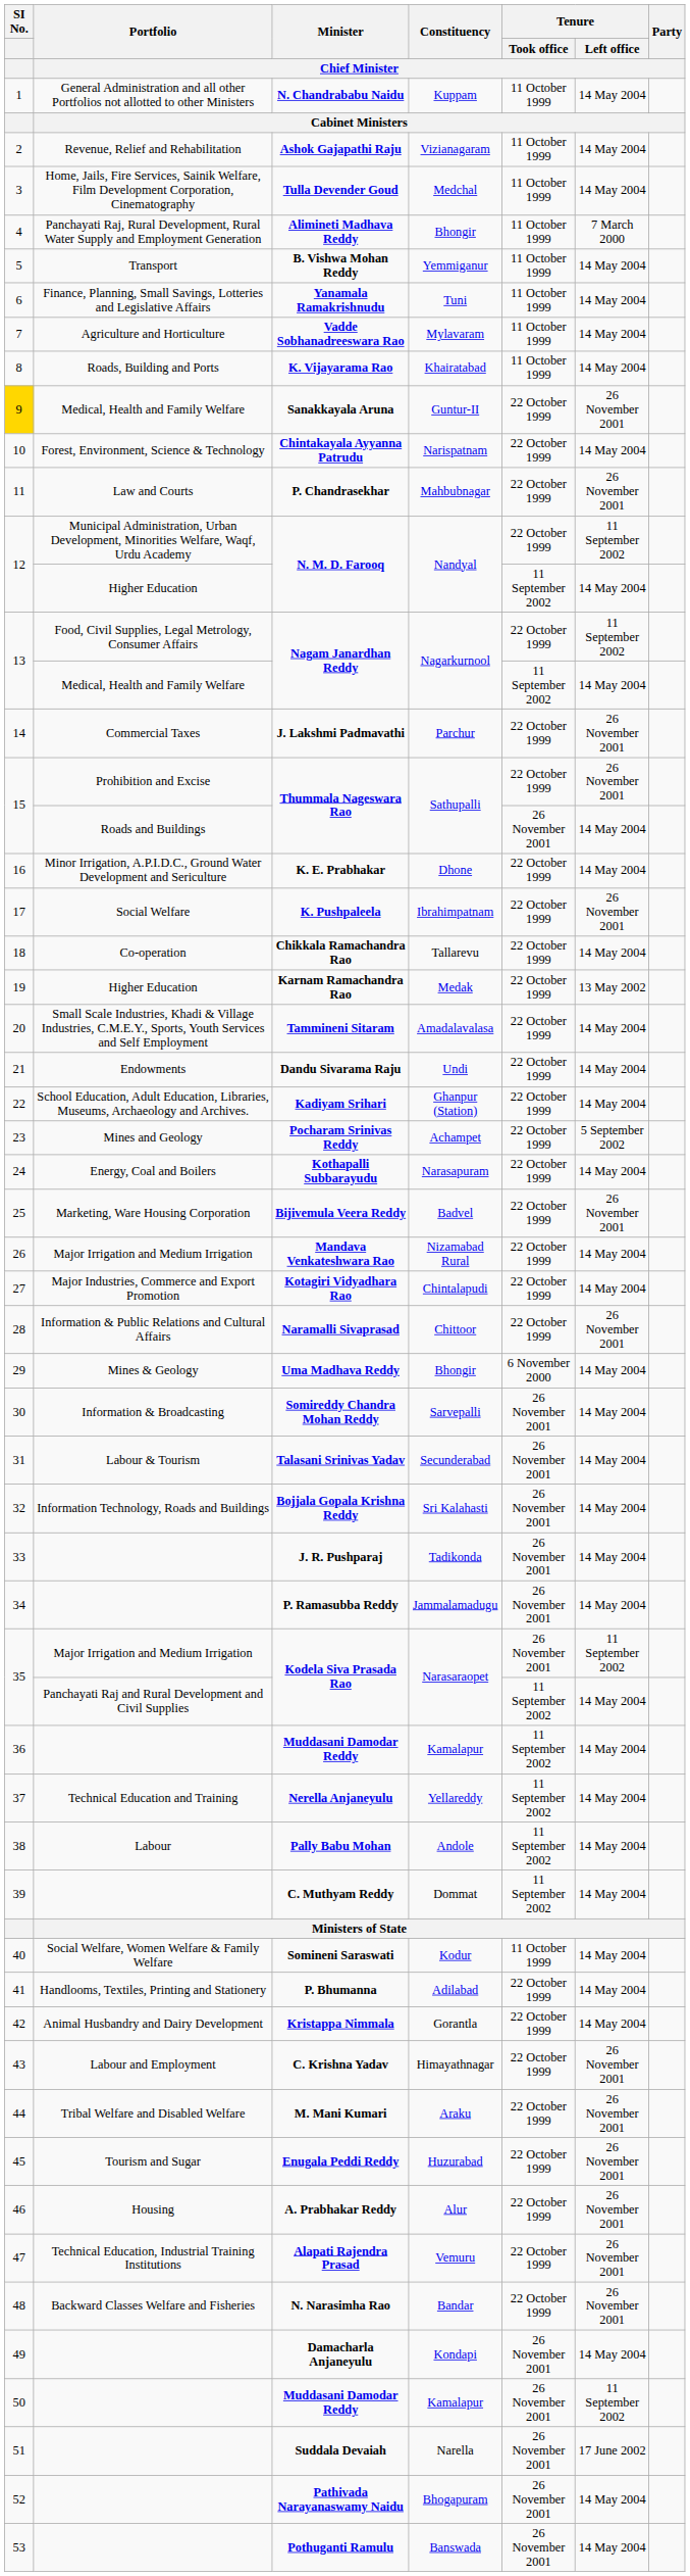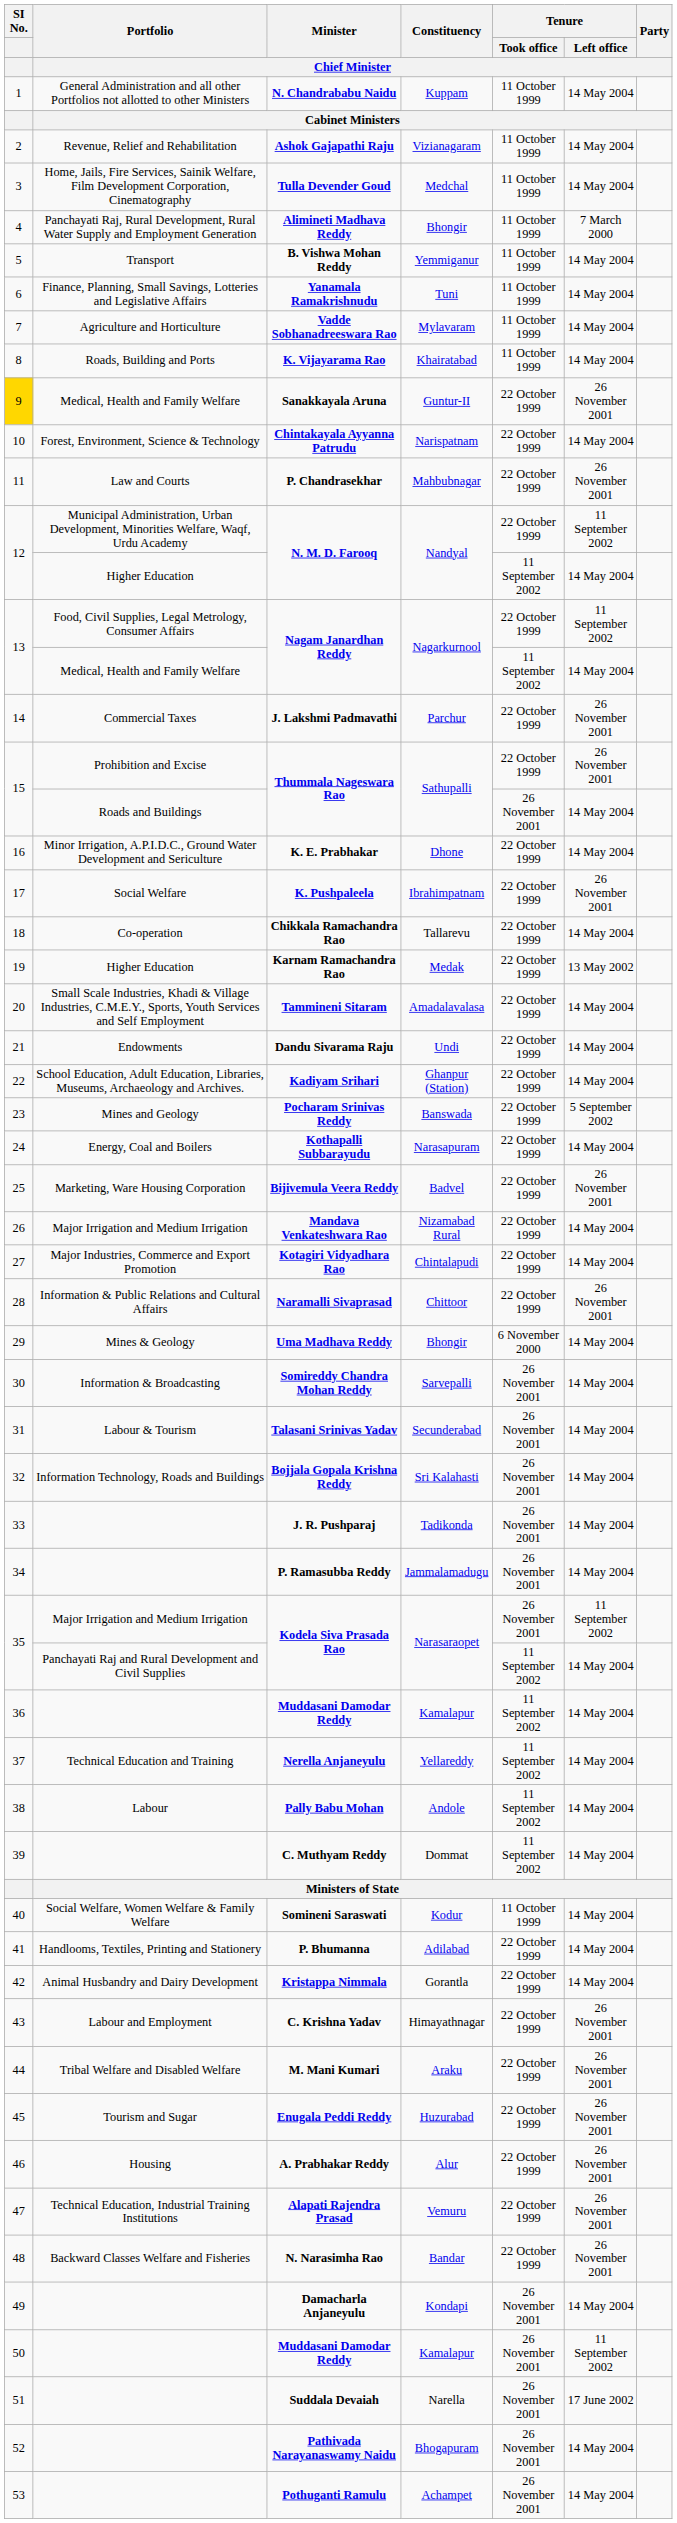Pocharam Srinivas Reddy | Constituency / Chief Minister: Achampet -> Banswada
Pothuganti Ramulu | Constituency / Chief Minister: Banswada -> Achampet
